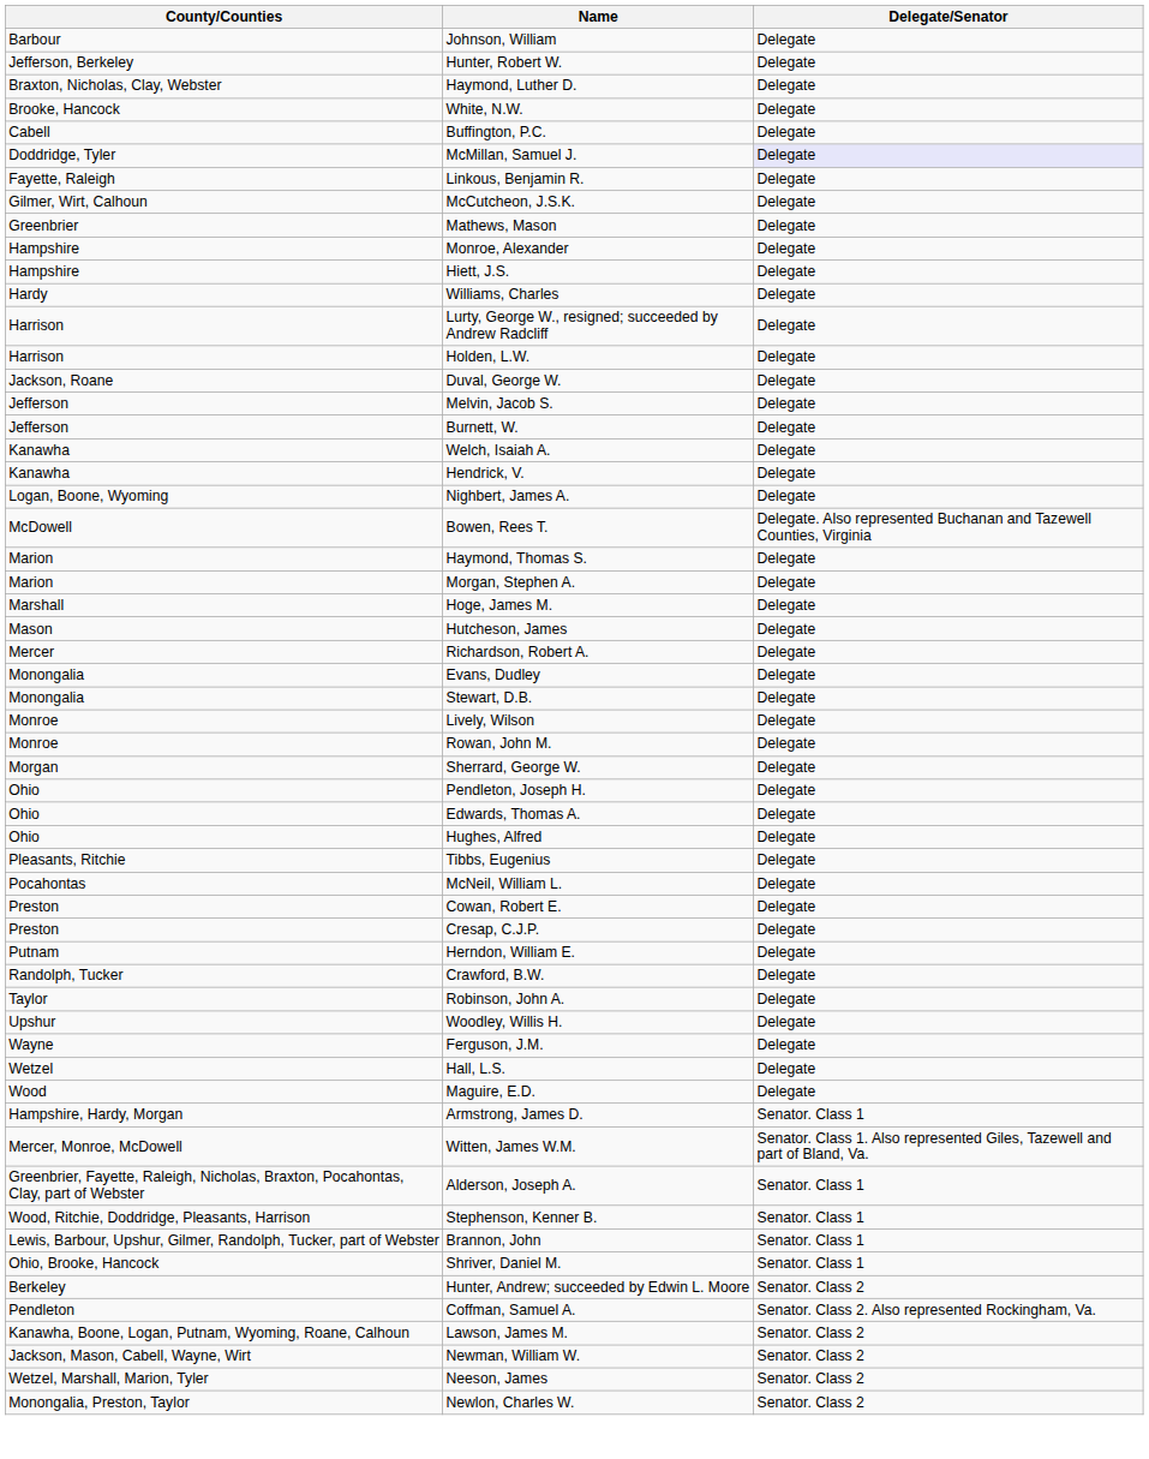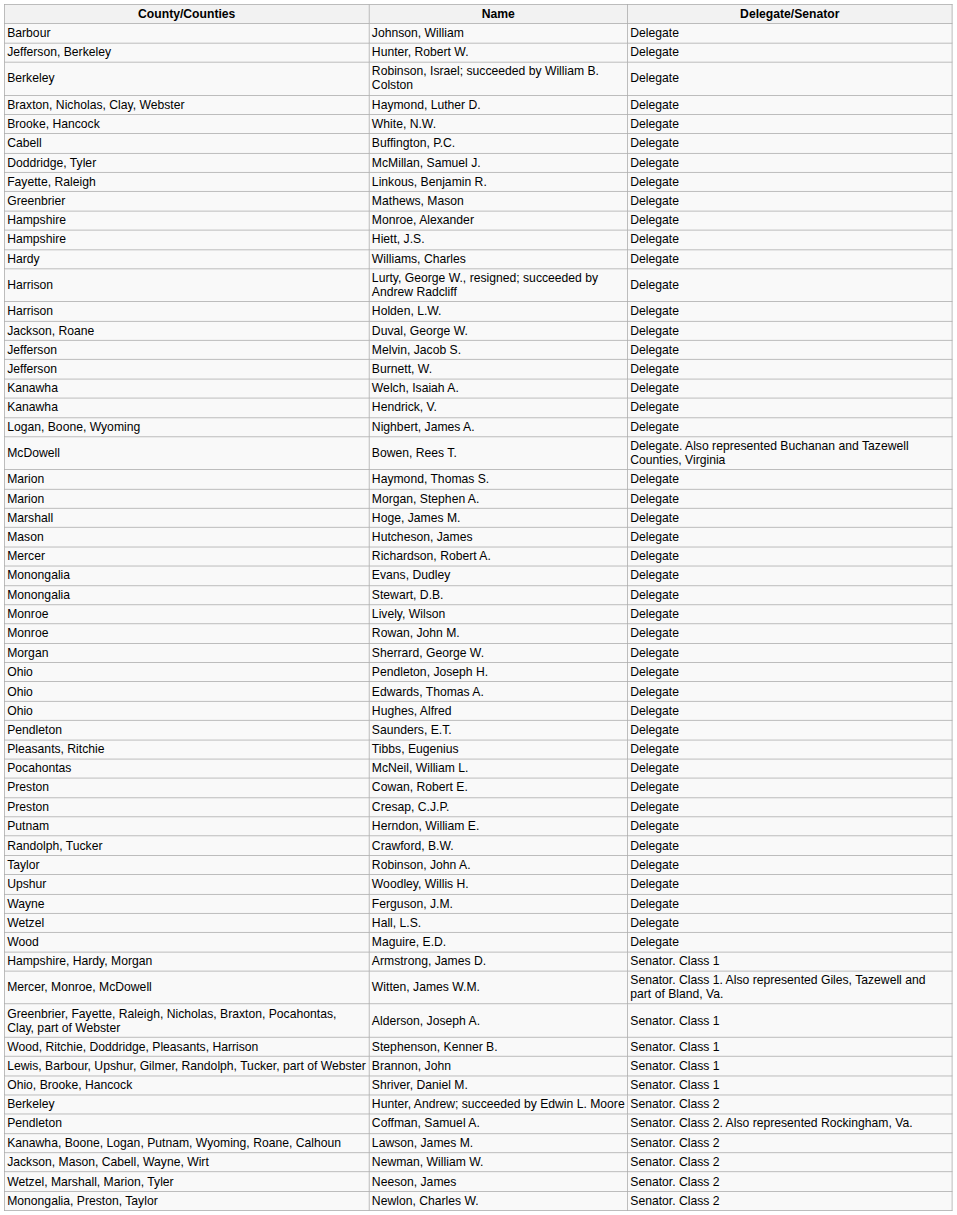+ row: Berkeley | Robinson, Israel; succeeded by William B. Colston | Delegate
McMillan, Samuel J. | Delegate/Senator: lavender background -> no background
- row: Gilmer, Wirt, Calhoun | McCutcheon, J.S.K. | Delegate
+ row: Pendleton | Saunders, E.T. | Delegate
